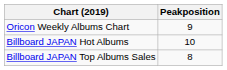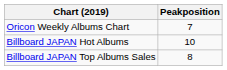Oricon Weekly Albums Chart | Peakposition: 9 -> 7
